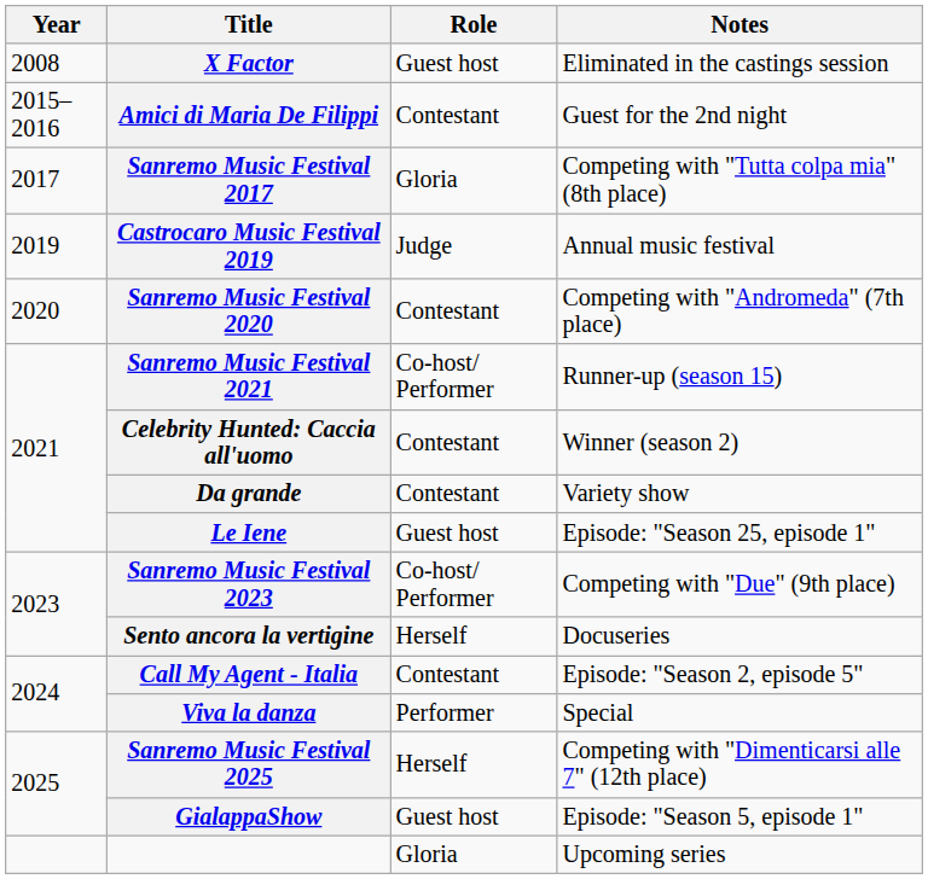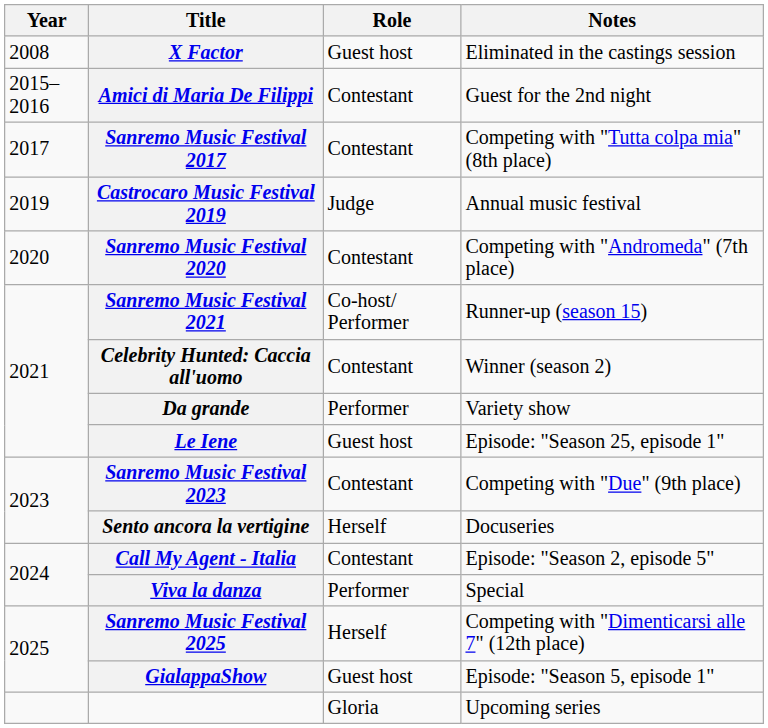Sanremo Music Festival 2017 | Role: Gloria -> Contestant
Da grande | Role: Contestant -> Performer
Sanremo Music Festival 2023 | Role: Co-host/ Performer -> Contestant
